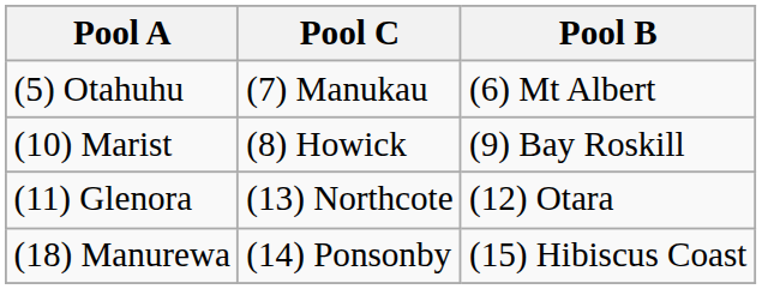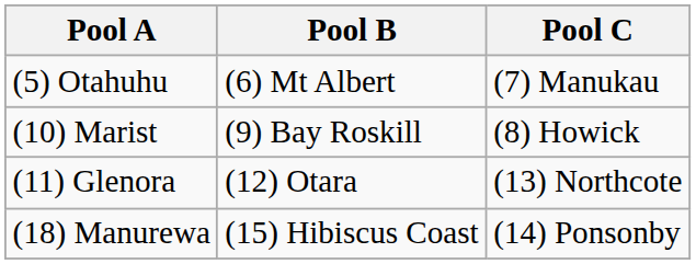columns swapped: Pool B <-> Pool C
